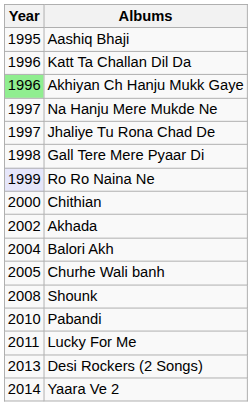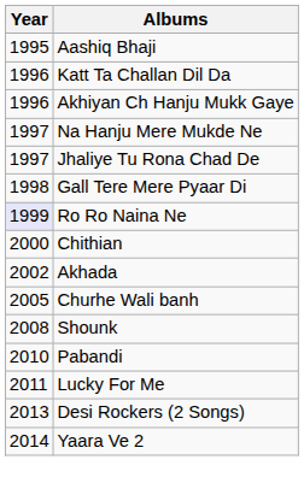Akhiyan Ch Hanju Mukk Gaye | Year: lightgreen background -> no background
- row: 2004 | Balori Akh
